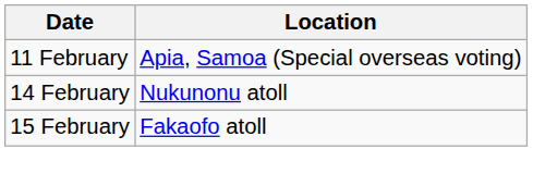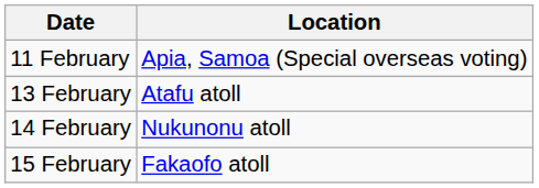+ row: 13 February | Atafu atoll
